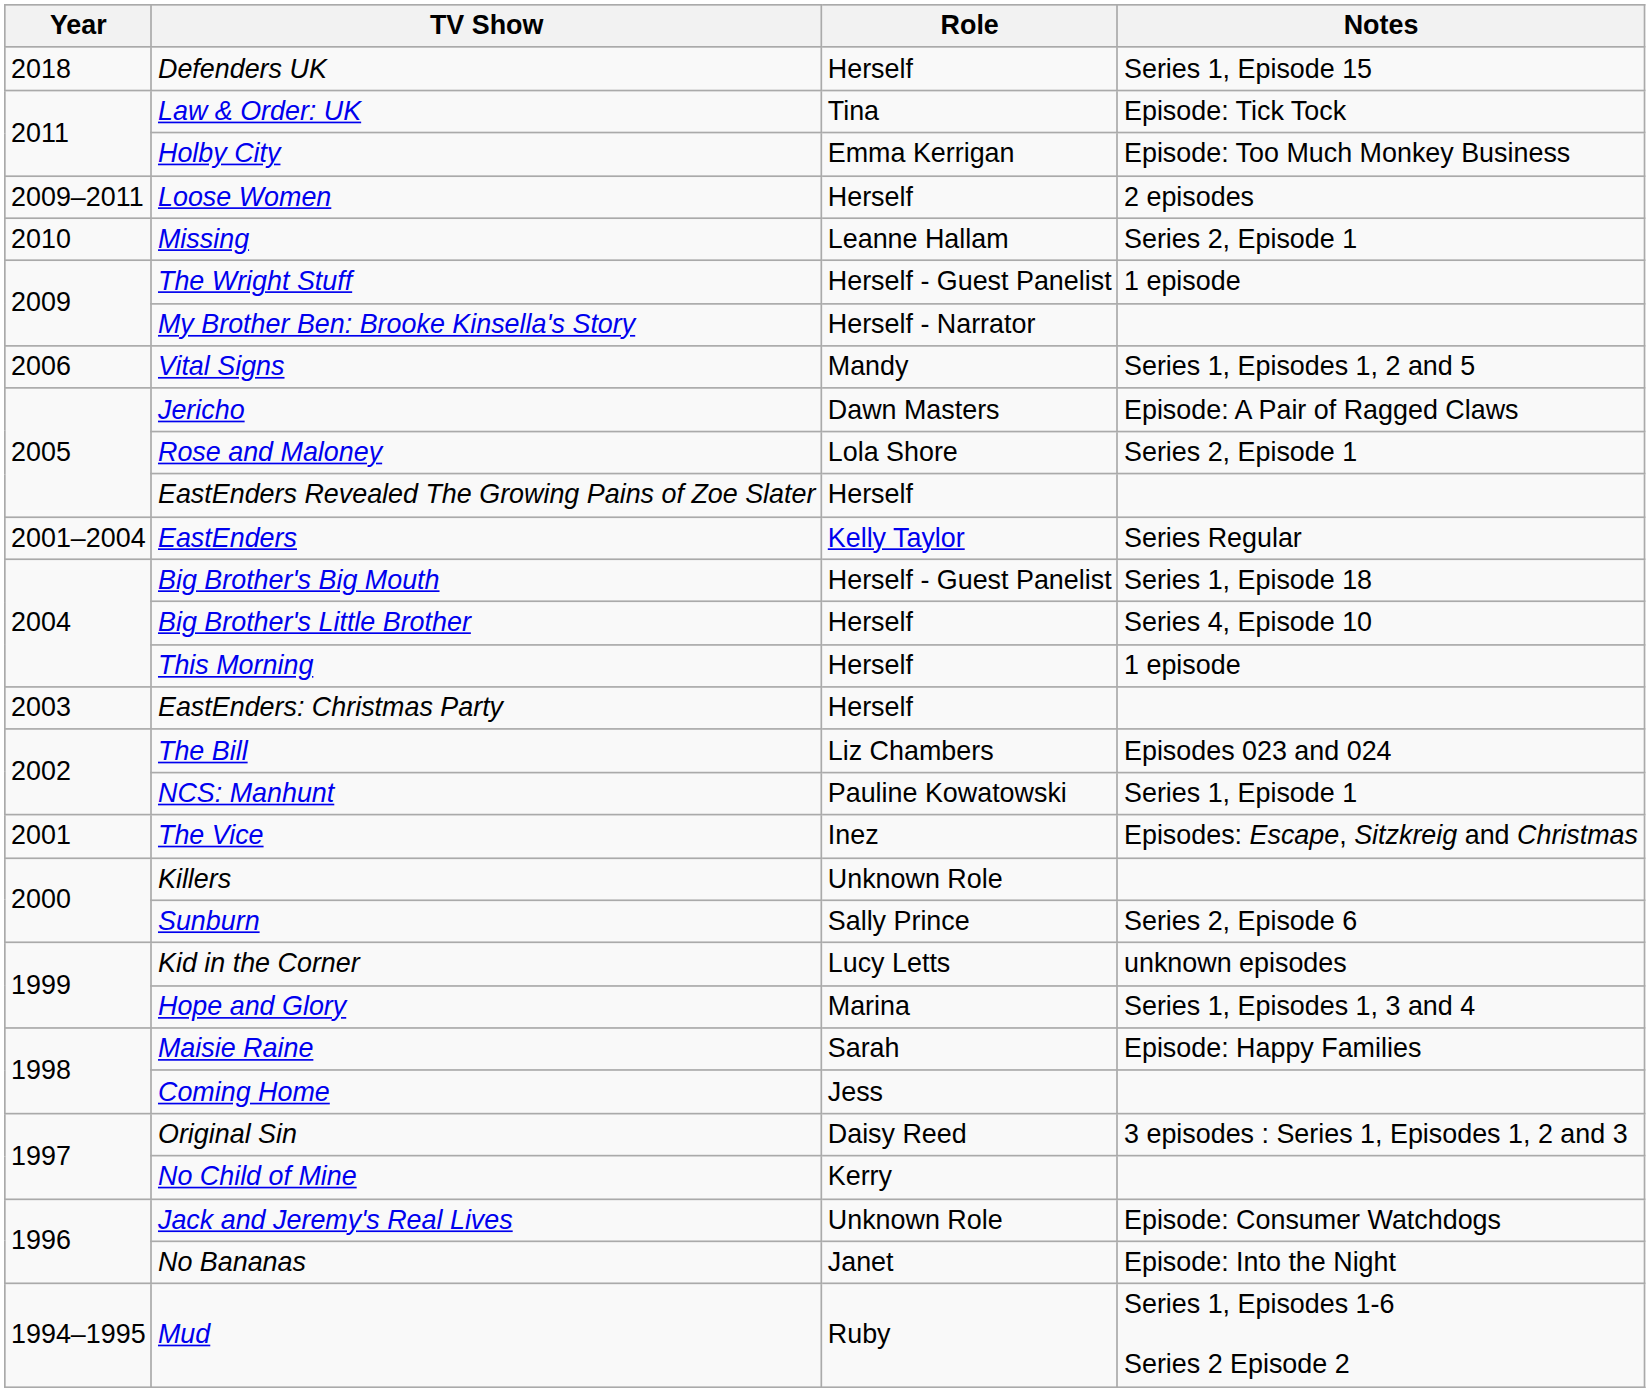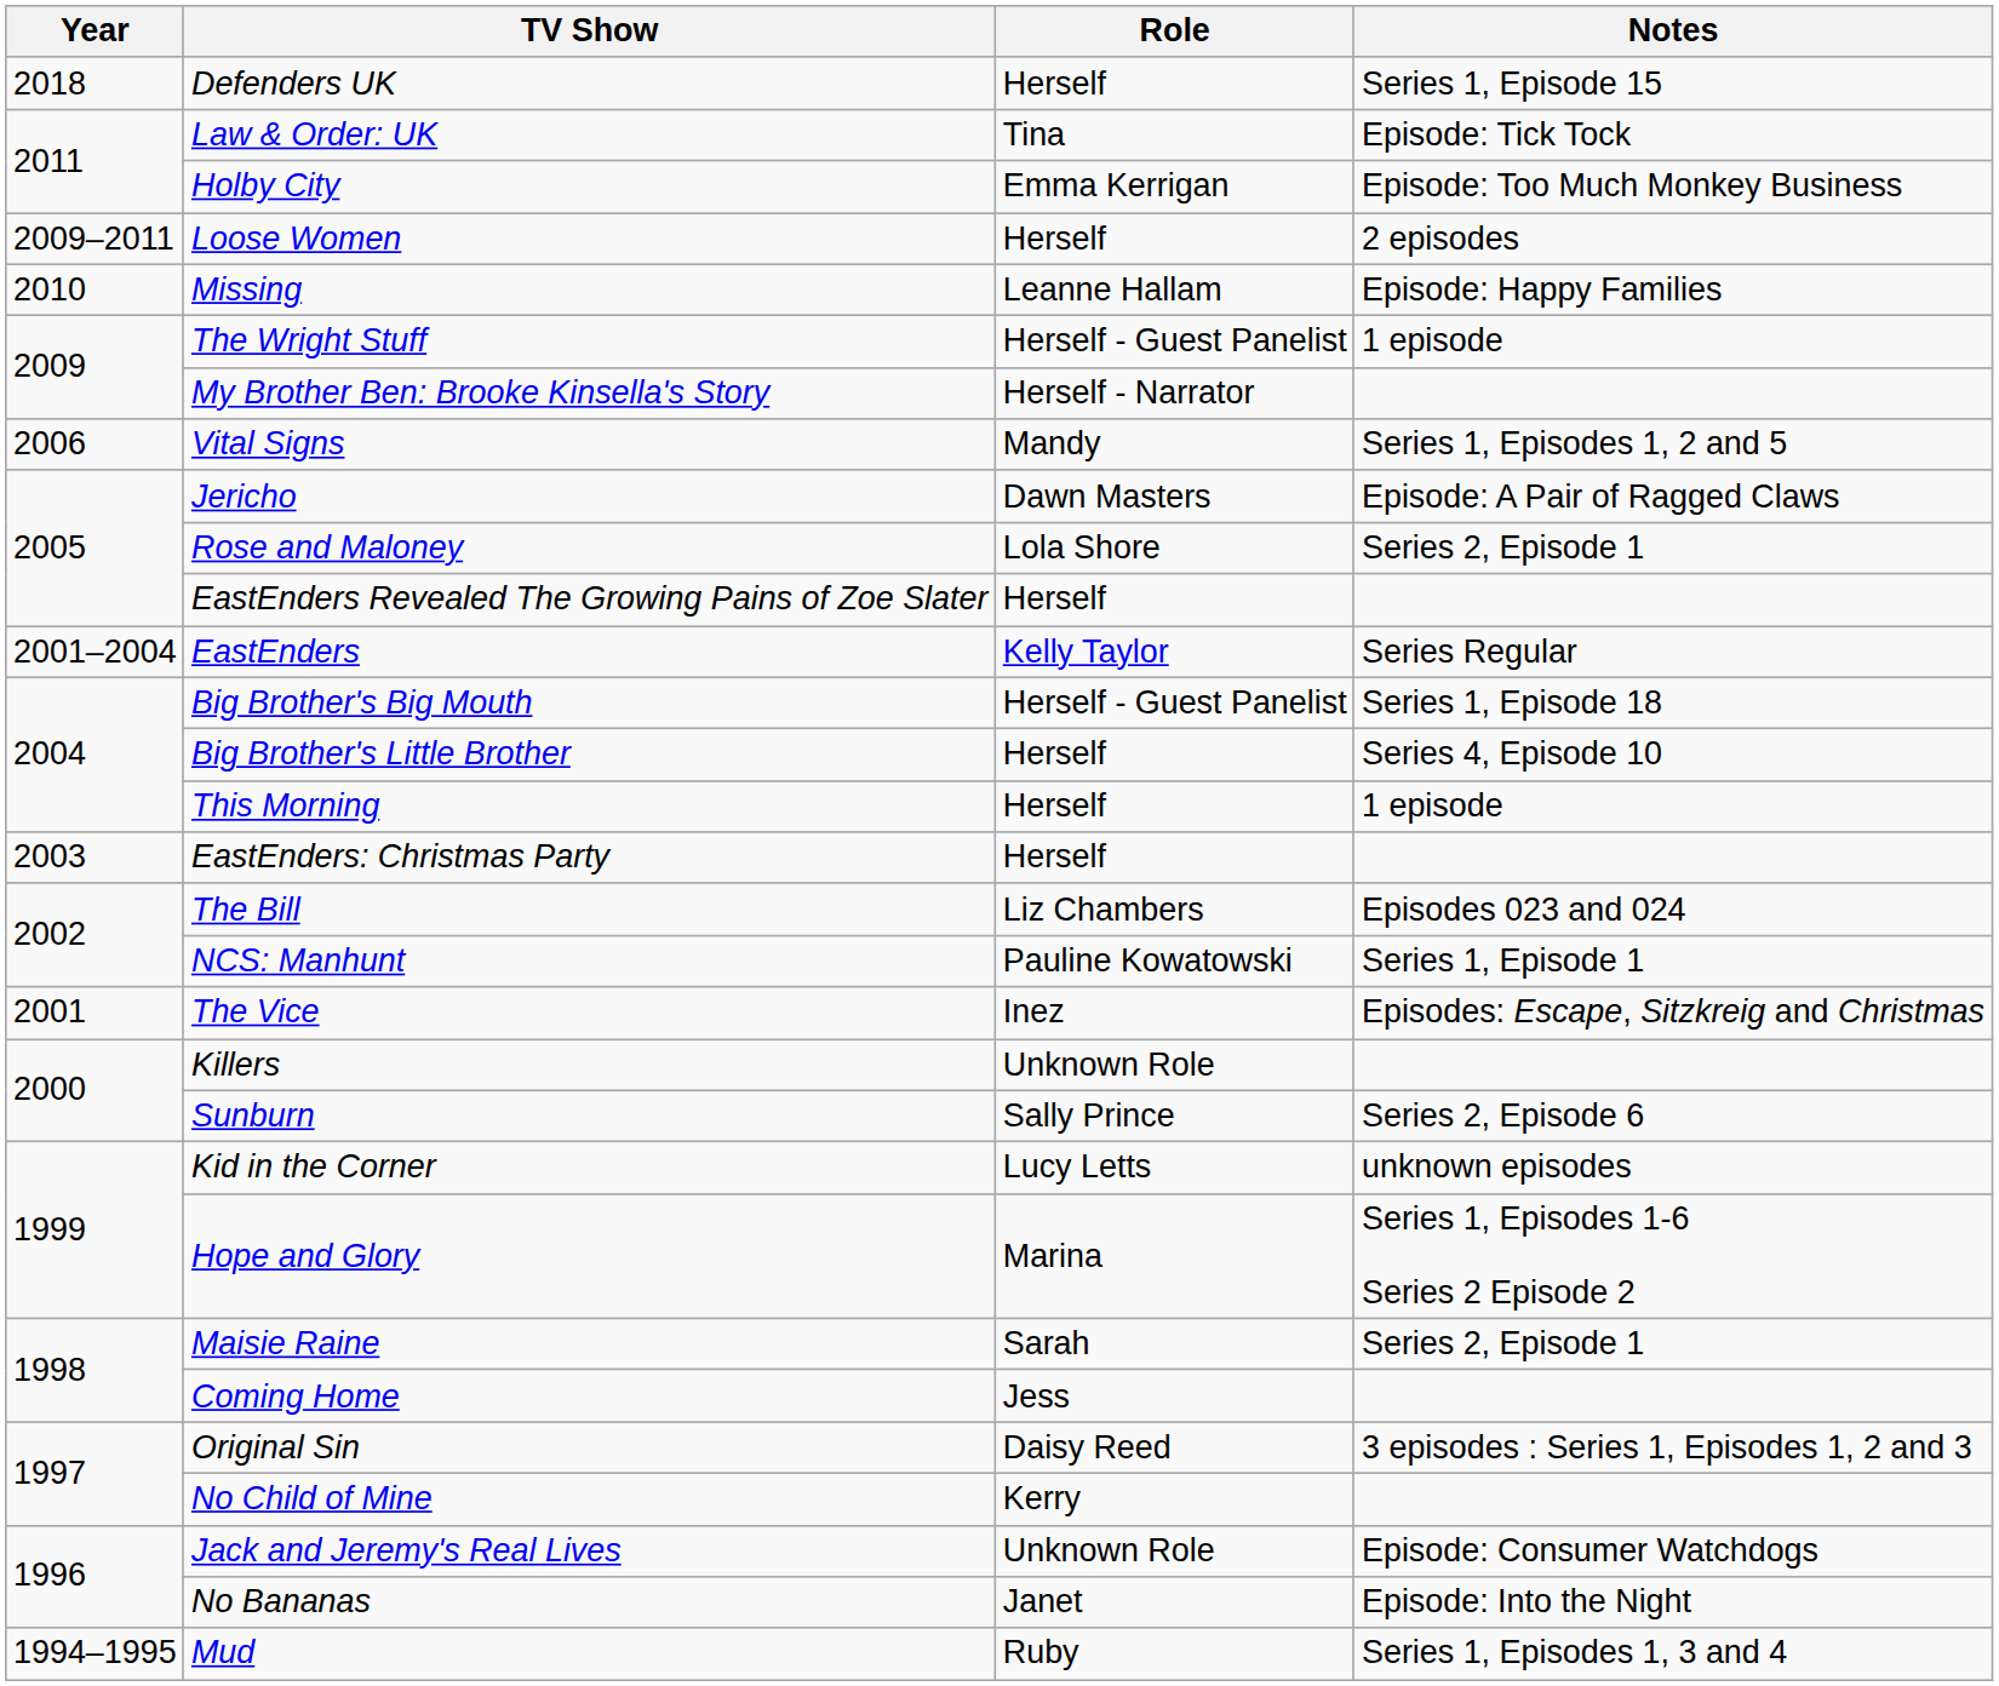Missing | Notes: Series 2, Episode 1 -> Episode: Happy Families
Hope and Glory | Notes: Series 1, Episodes 1, 3 and 4 -> Series 1, Episodes 1-6 Series 2 Episode 2
Maisie Raine | Notes: Episode: Happy Families -> Series 2, Episode 1
Mud | Notes: Series 1, Episodes 1-6 Series 2 Episode 2 -> Series 1, Episodes 1, 3 and 4
